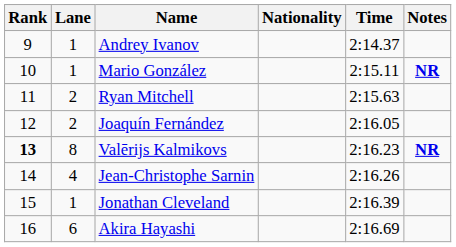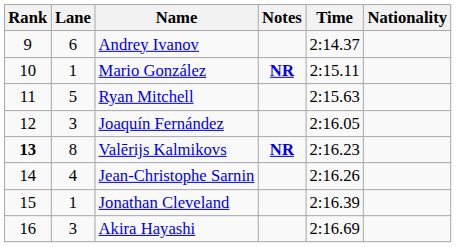columns swapped: Nationality <-> Notes
Andrey Ivanov | Lane: 1 -> 6
Ryan Mitchell | Lane: 2 -> 5
Joaquín Fernández | Lane: 2 -> 3
Akira Hayashi | Lane: 6 -> 3
